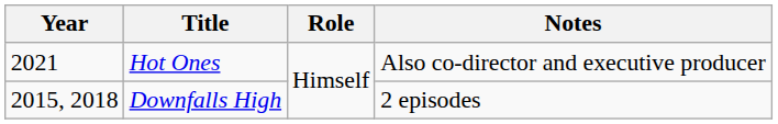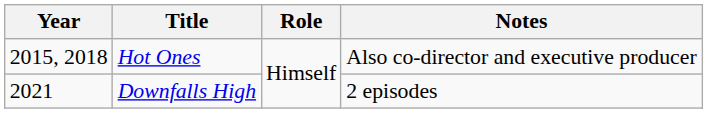Hot Ones | Year: 2021 -> 2015, 2018
Downfalls High | Year: 2015, 2018 -> 2021
